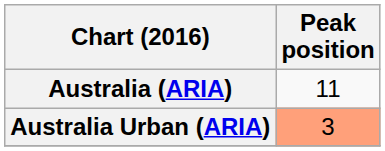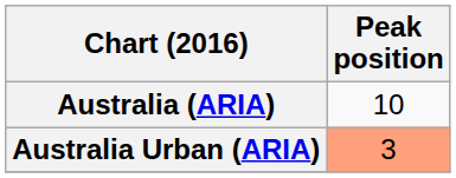Australia (ARIA) | Peak position: 11 -> 10
